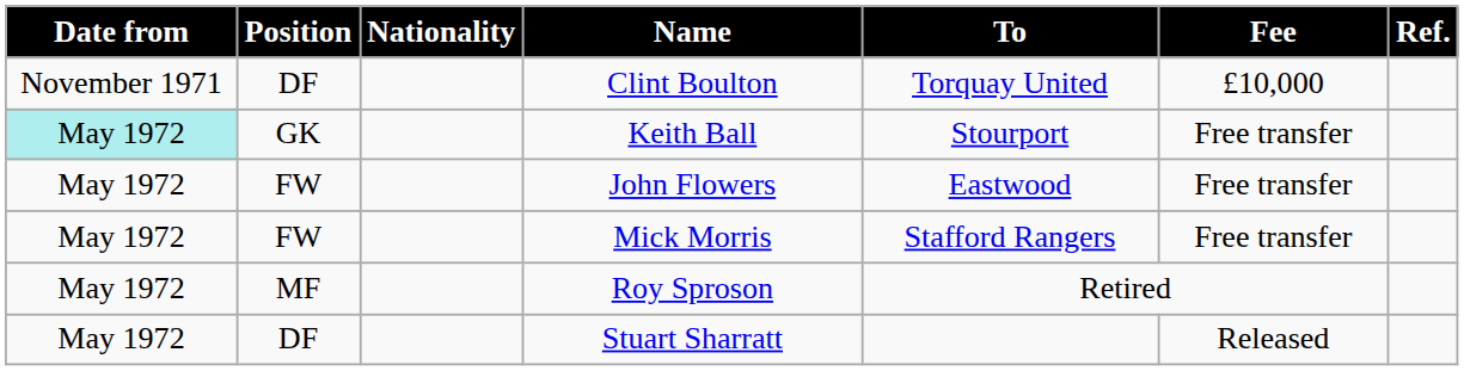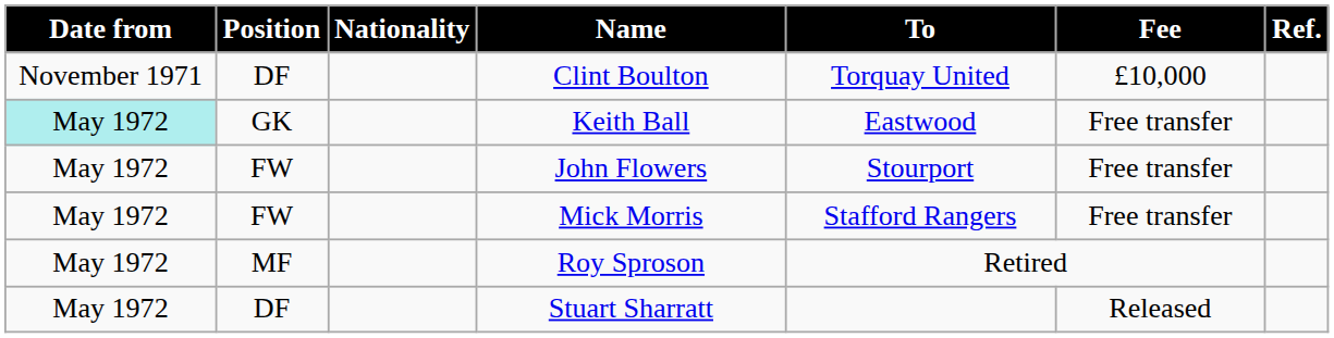Keith Ball | To: Stourport -> Eastwood
John Flowers | To: Eastwood -> Stourport
